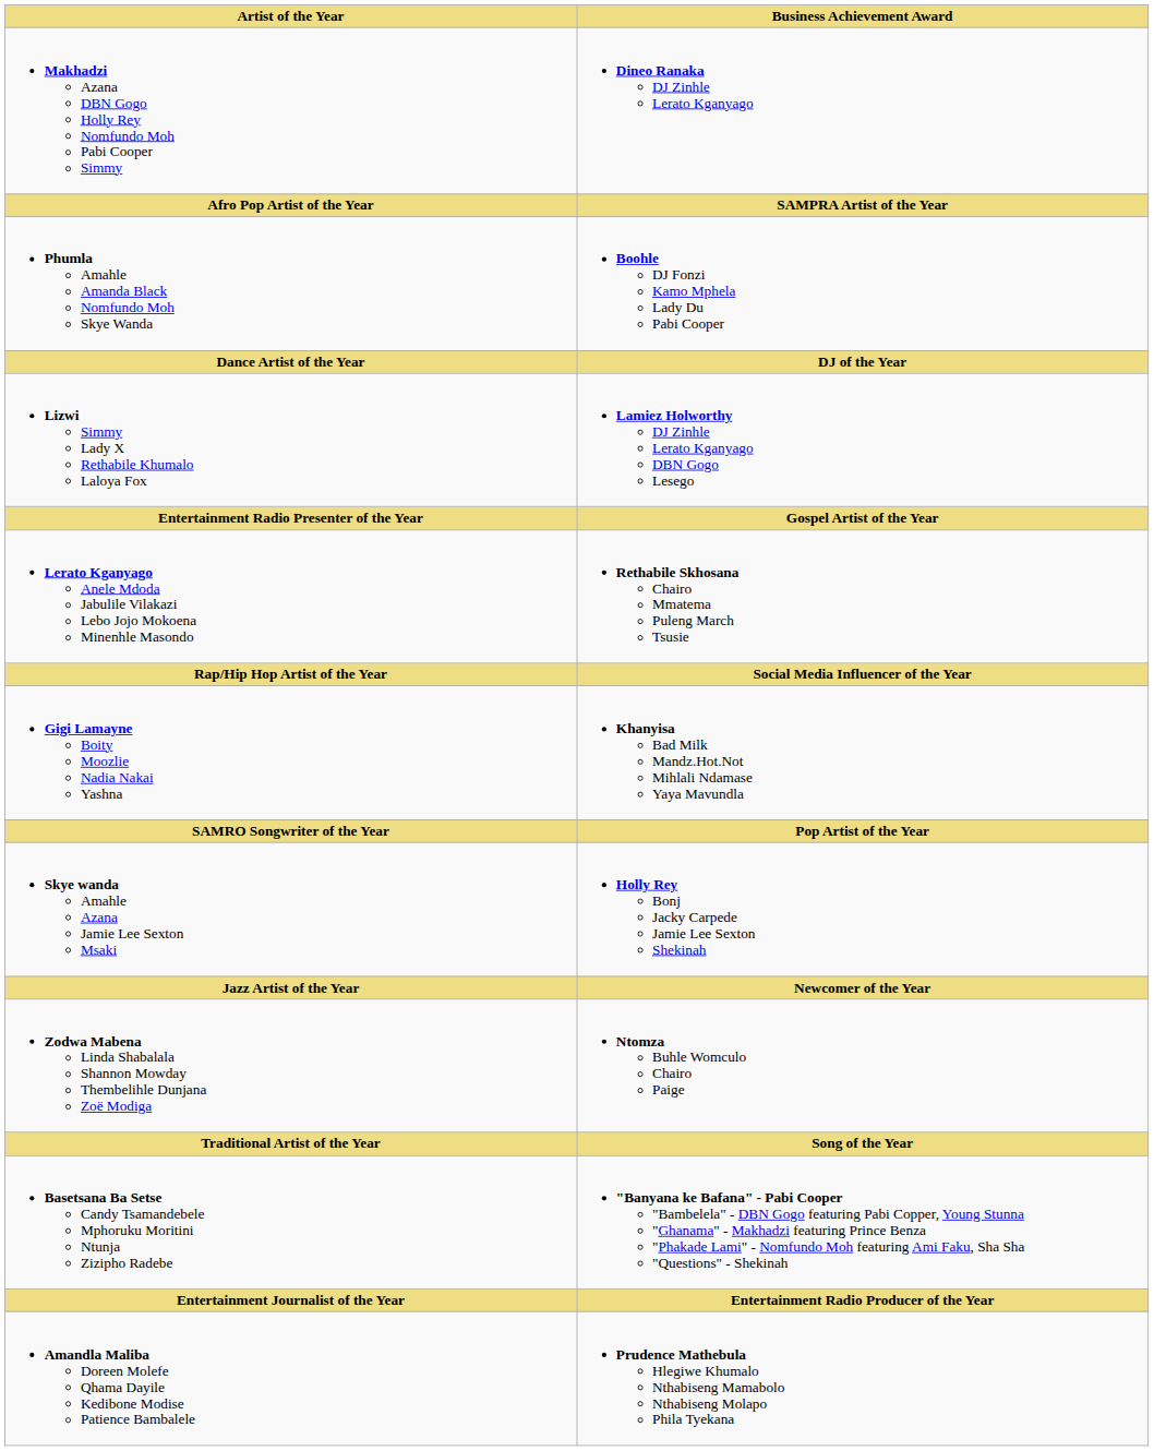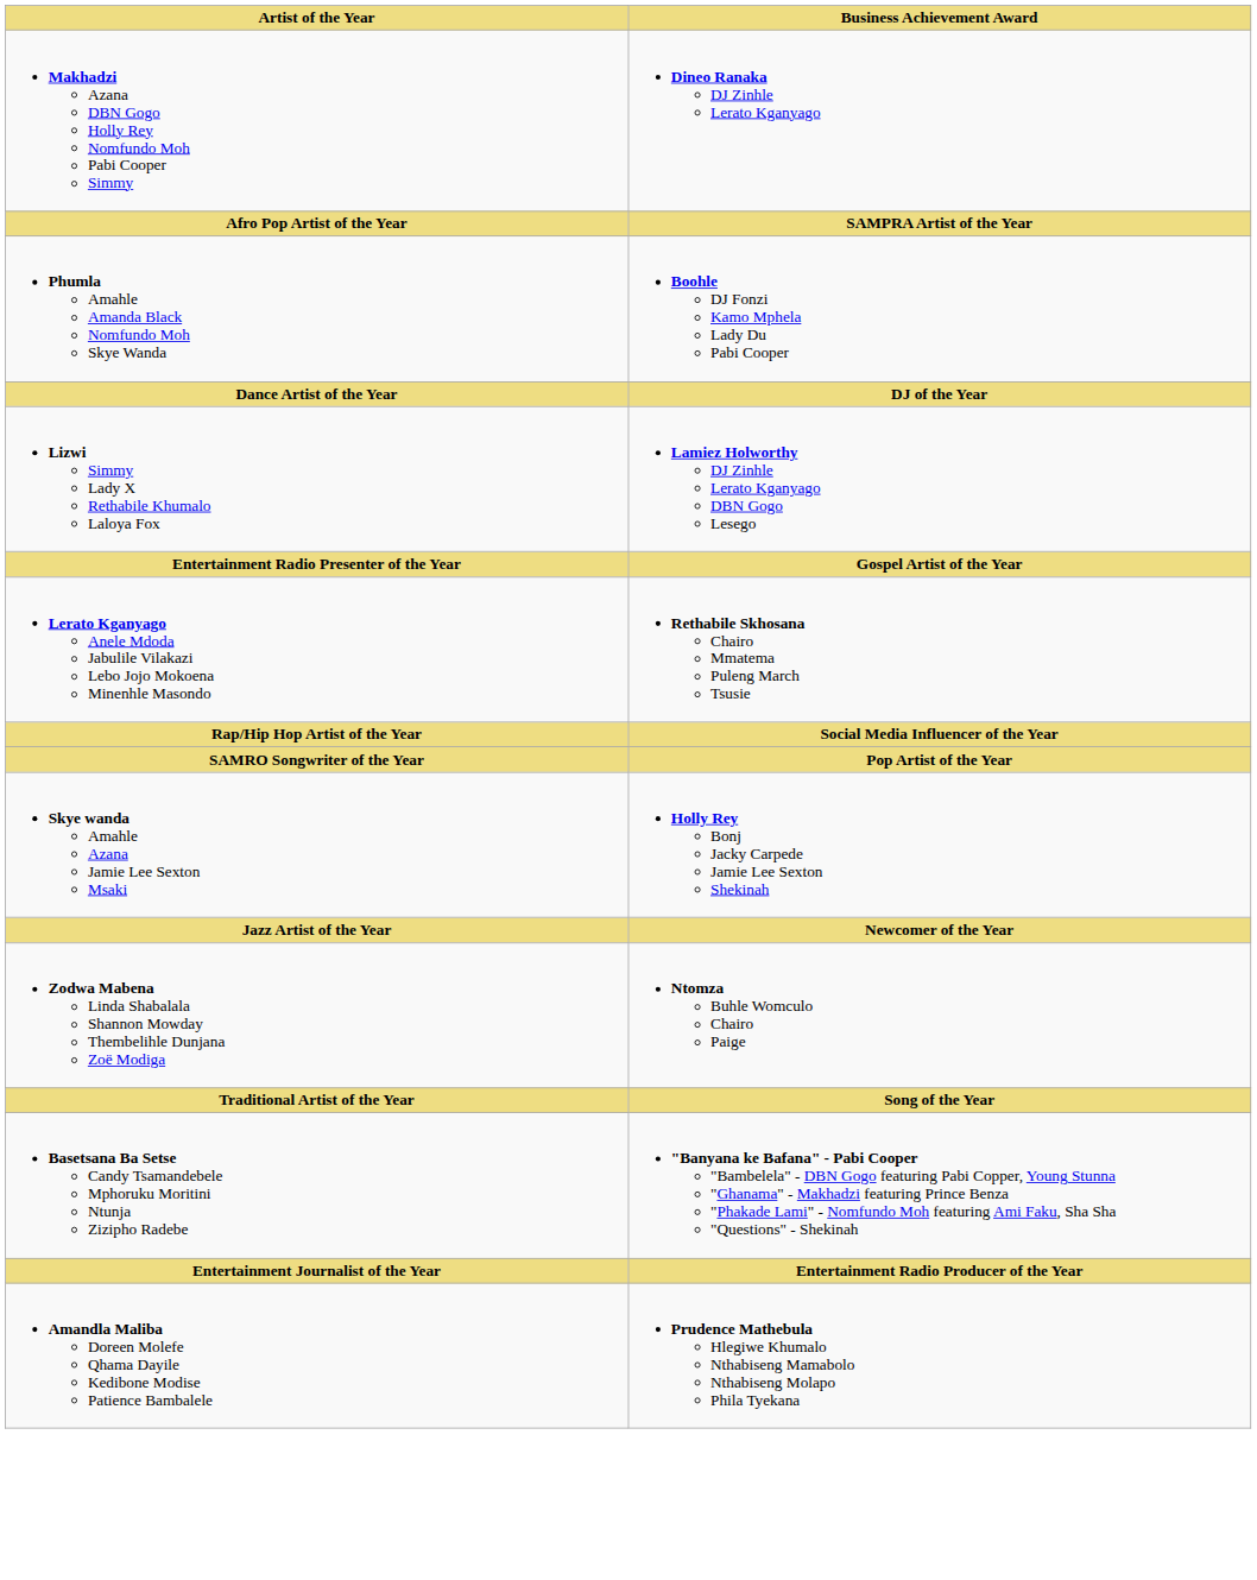- row: Gigi Lamayne Boity Moozlie Nadia Nakai Yashna | Khanyisa Bad Milk Mandz.Hot.Not Mihlali Ndamase Yaya Mavundla
